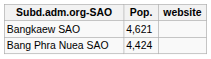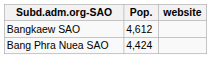Bangkaew SAO | Pop.: 4,621 -> 4,612
